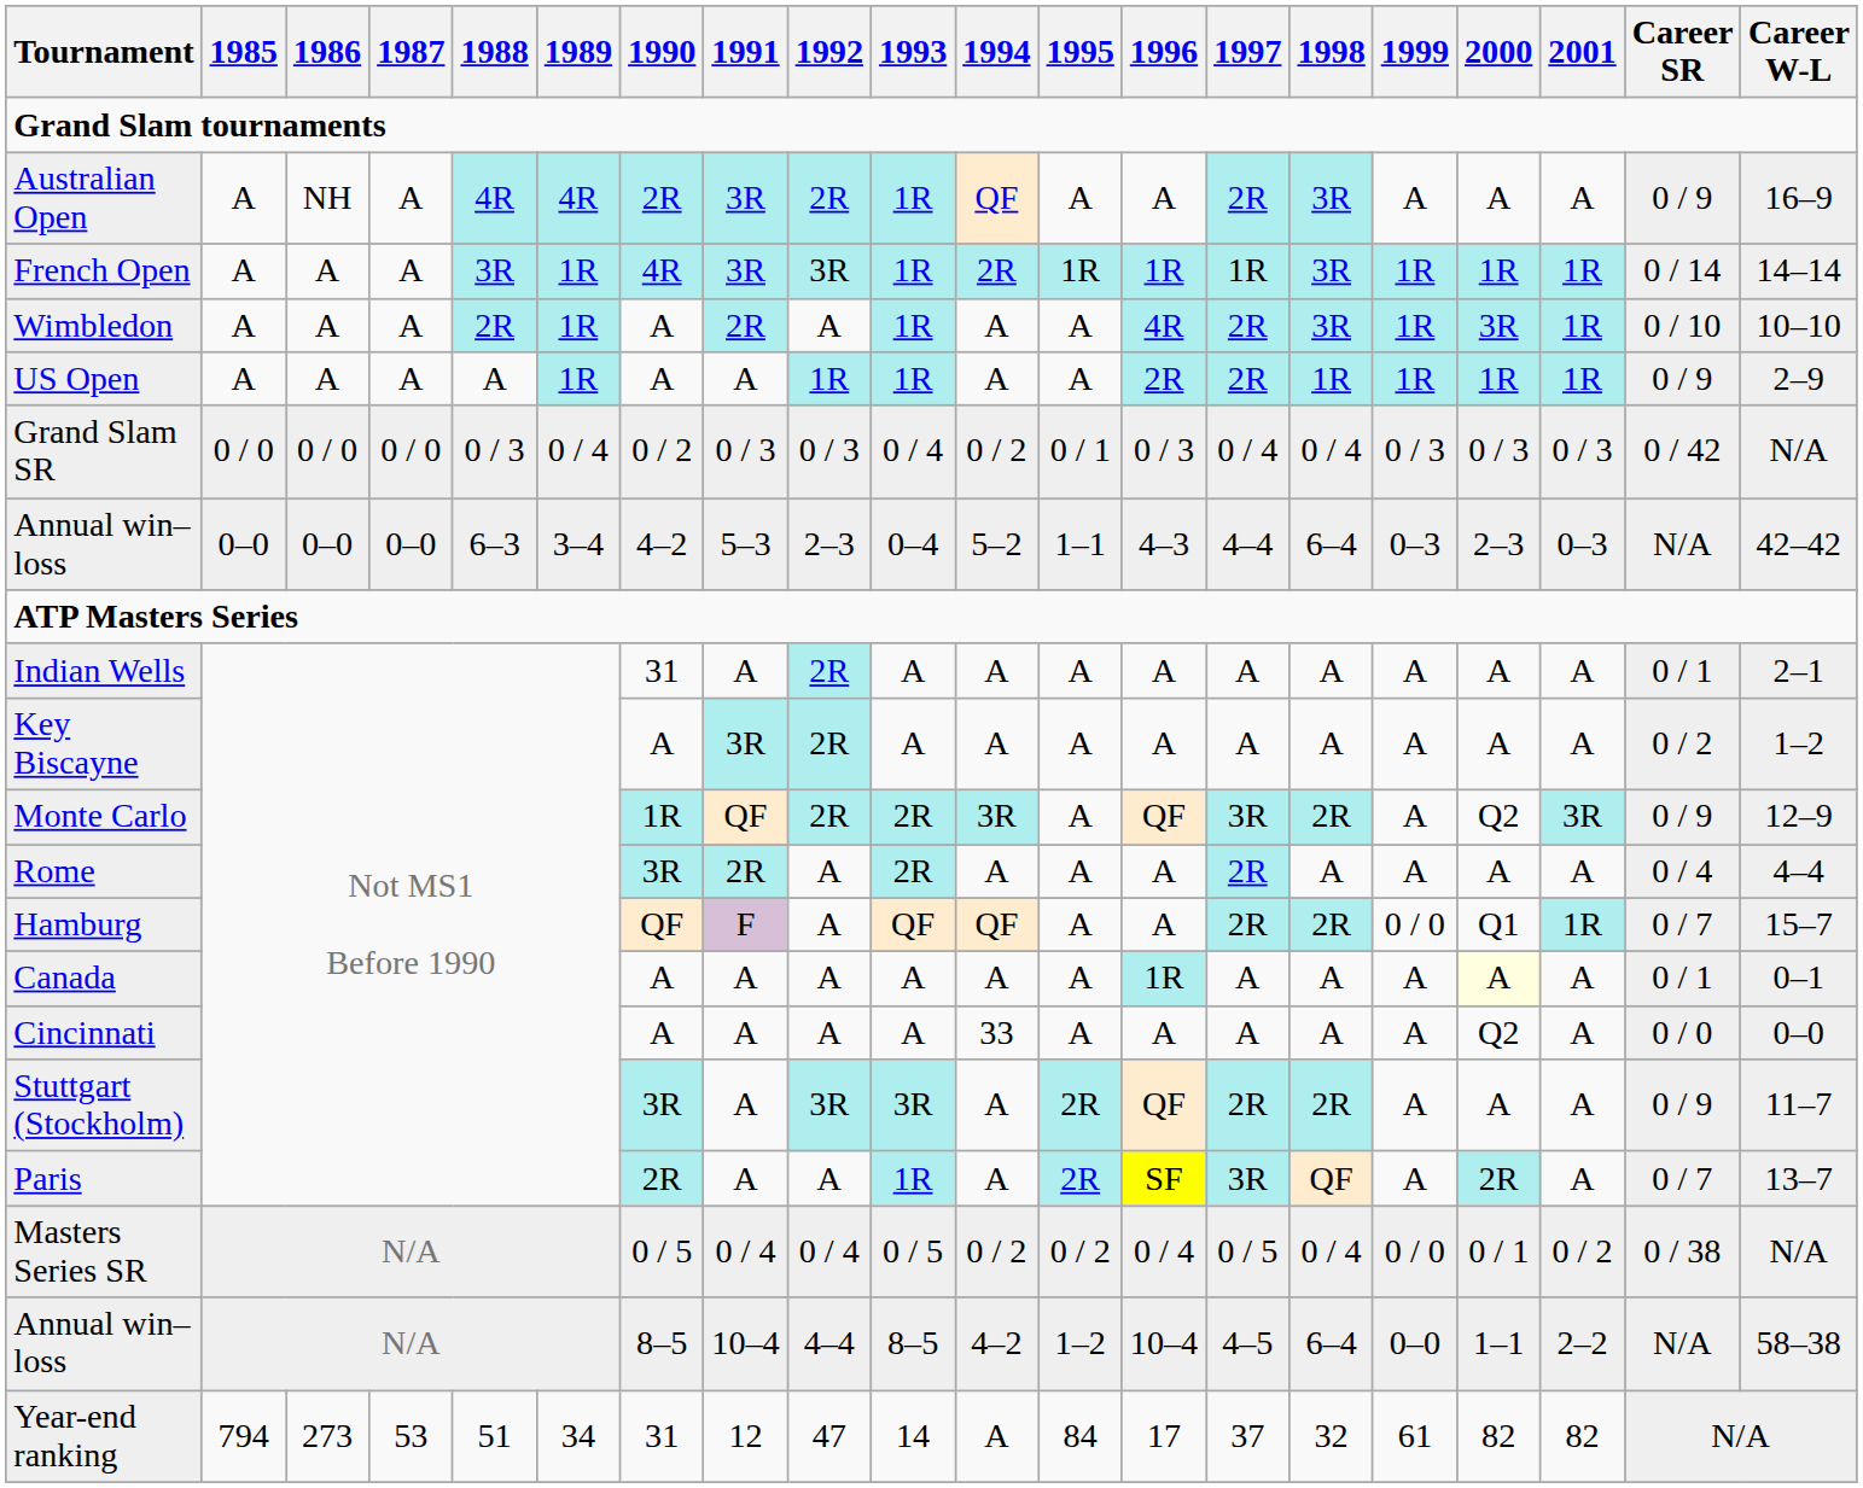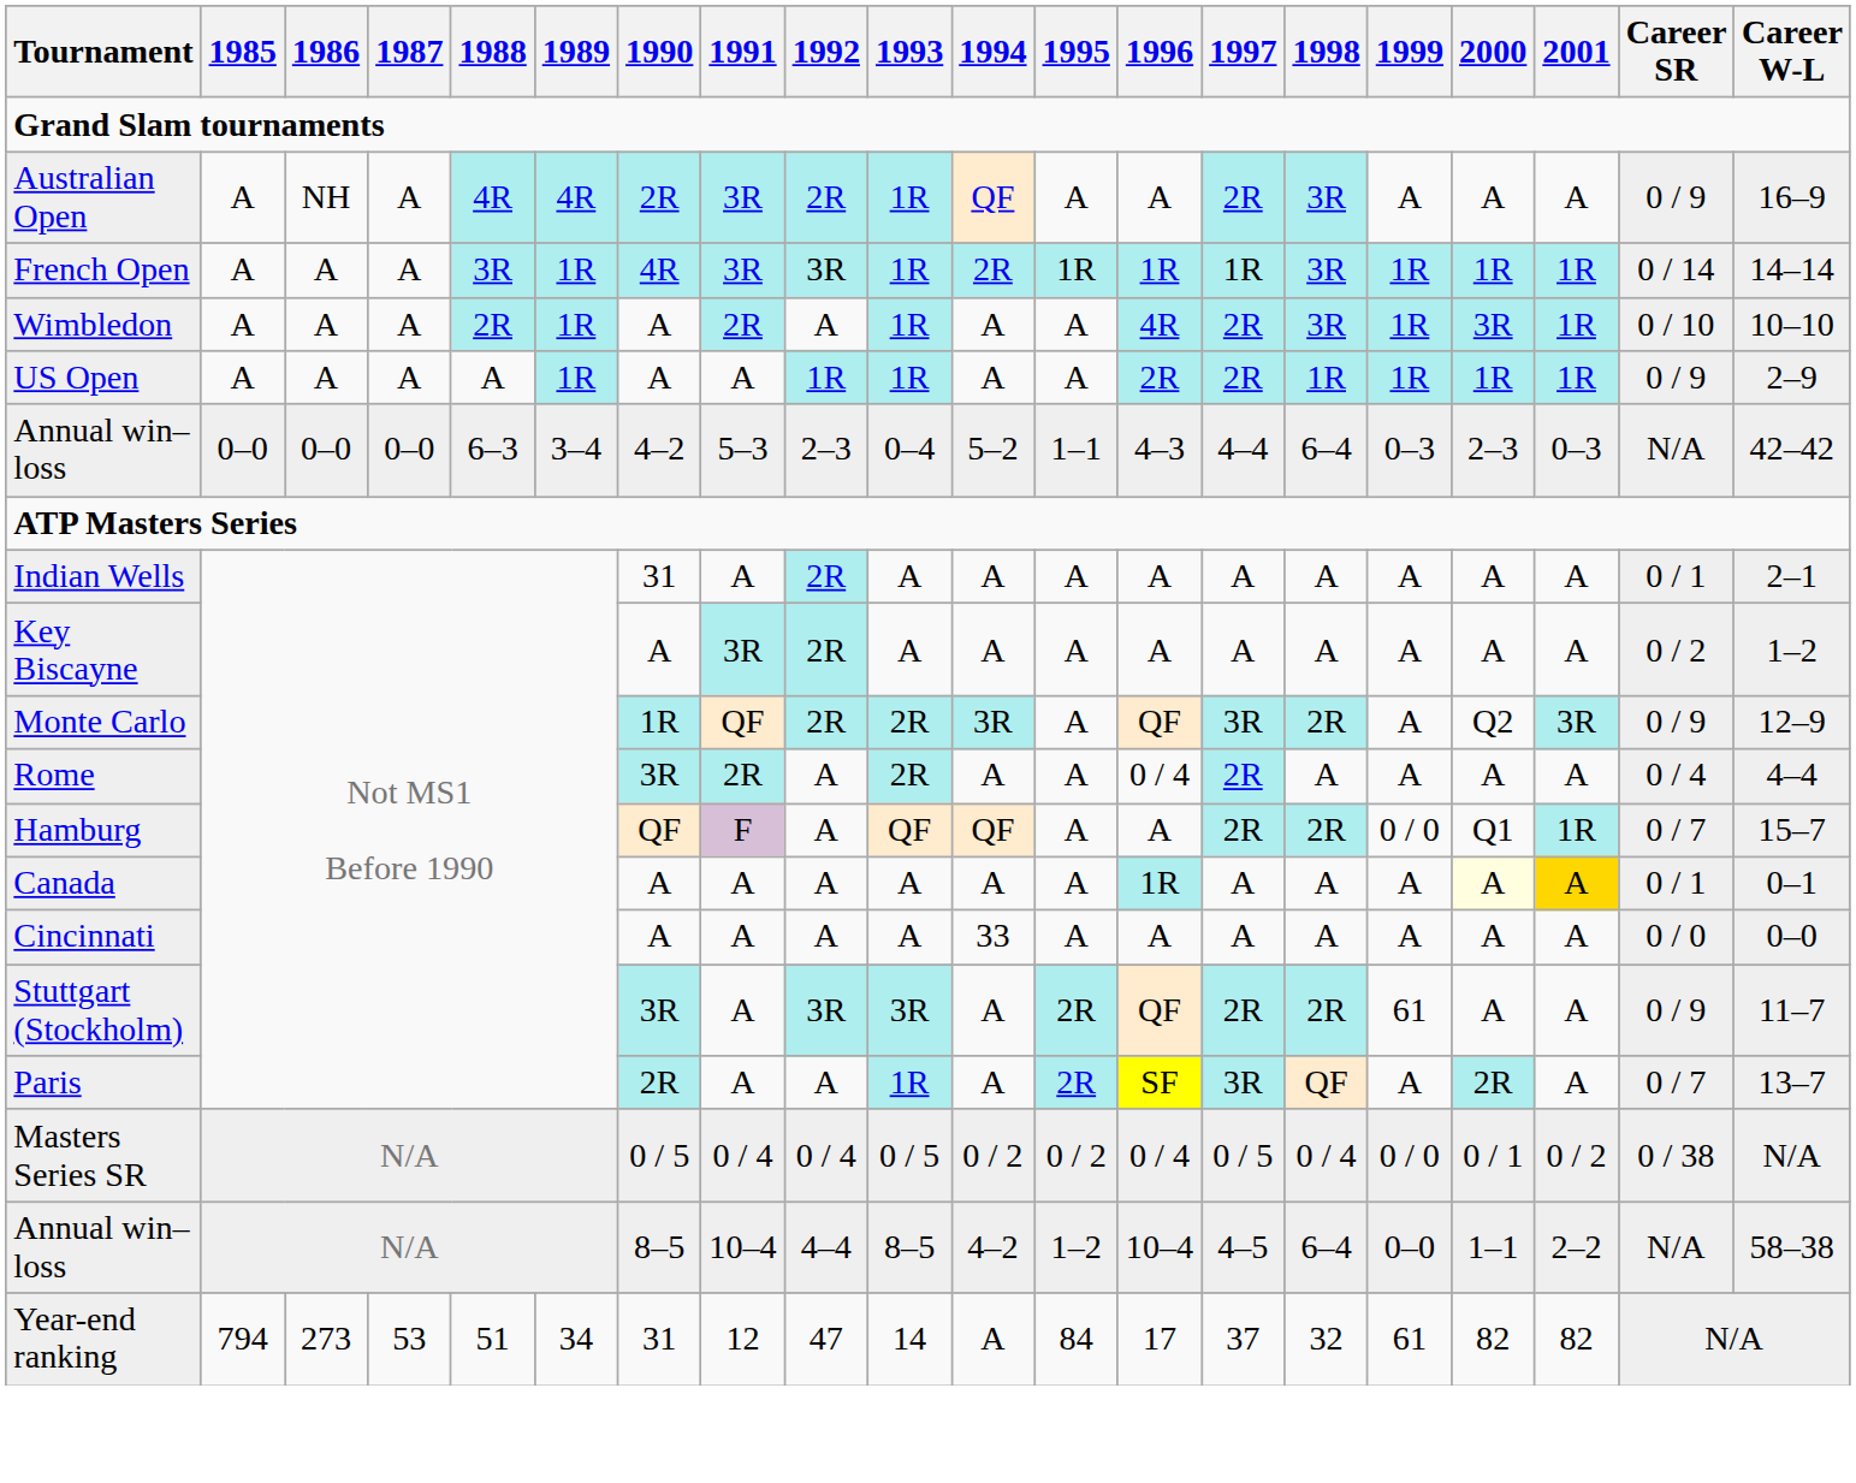- row: Grand Slam SR | 0 / 0 | 0 / 0 | 0 / 0 | 0 / 3 | 0 / 4 | 0 / 2 | 0 / 3 | 0 / 3 | 0 / 4 | 0 / 2 | 0 / 1 | 0 / 3 | 0 / 4 | 0 / 4 | 0 / 3 | 0 / 3 | 0 / 3 | 0 / 42 | N/A
Rome | 1996: A -> 0 / 4
Canada | 2001: no background -> gold background
Cincinnati | 2000: Q2 -> A
Stuttgart (Stockholm) | 1999: A -> 61
